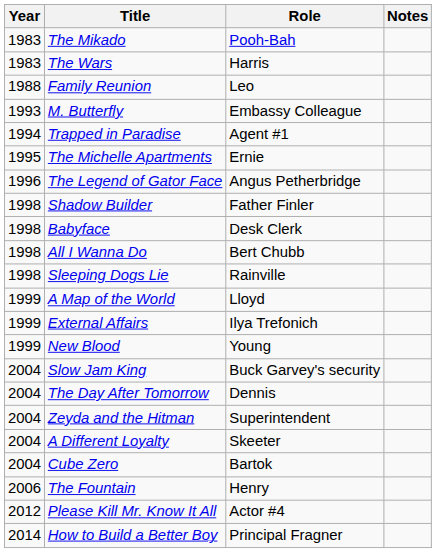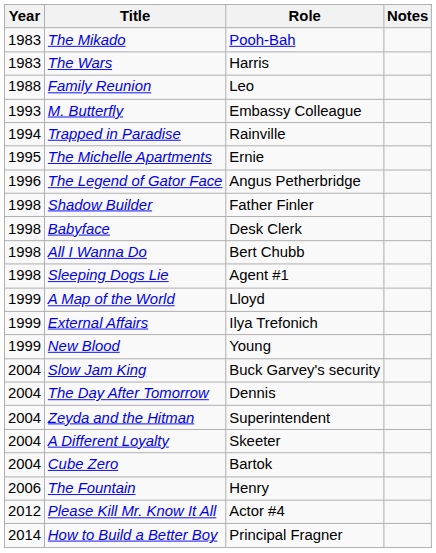Trapped in Paradise | Role: Agent #1 -> Rainville
Sleeping Dogs Lie | Role: Rainville -> Agent #1
